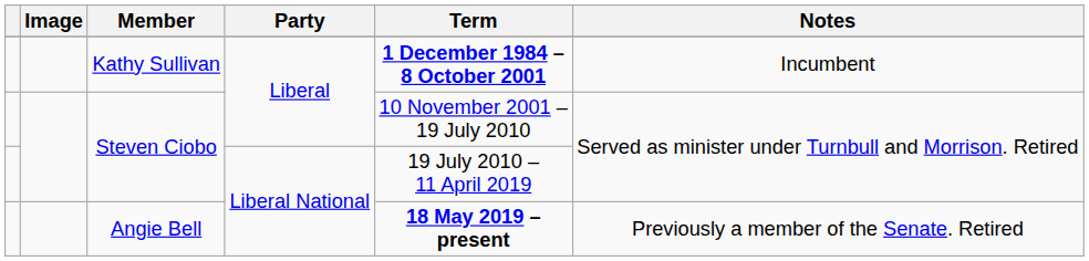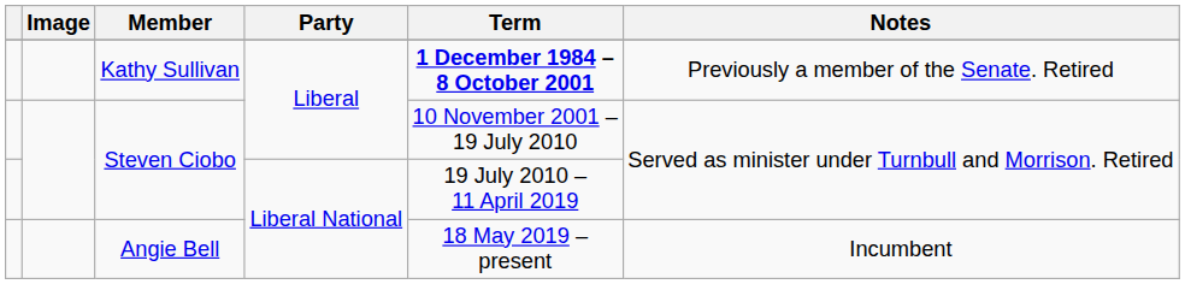Kathy Sullivan | Notes: Incumbent -> Previously a member of the Senate. Retired
Angie Bell | Term: bold -> normal
Angie Bell | Notes: Previously a member of the Senate. Retired -> Incumbent
